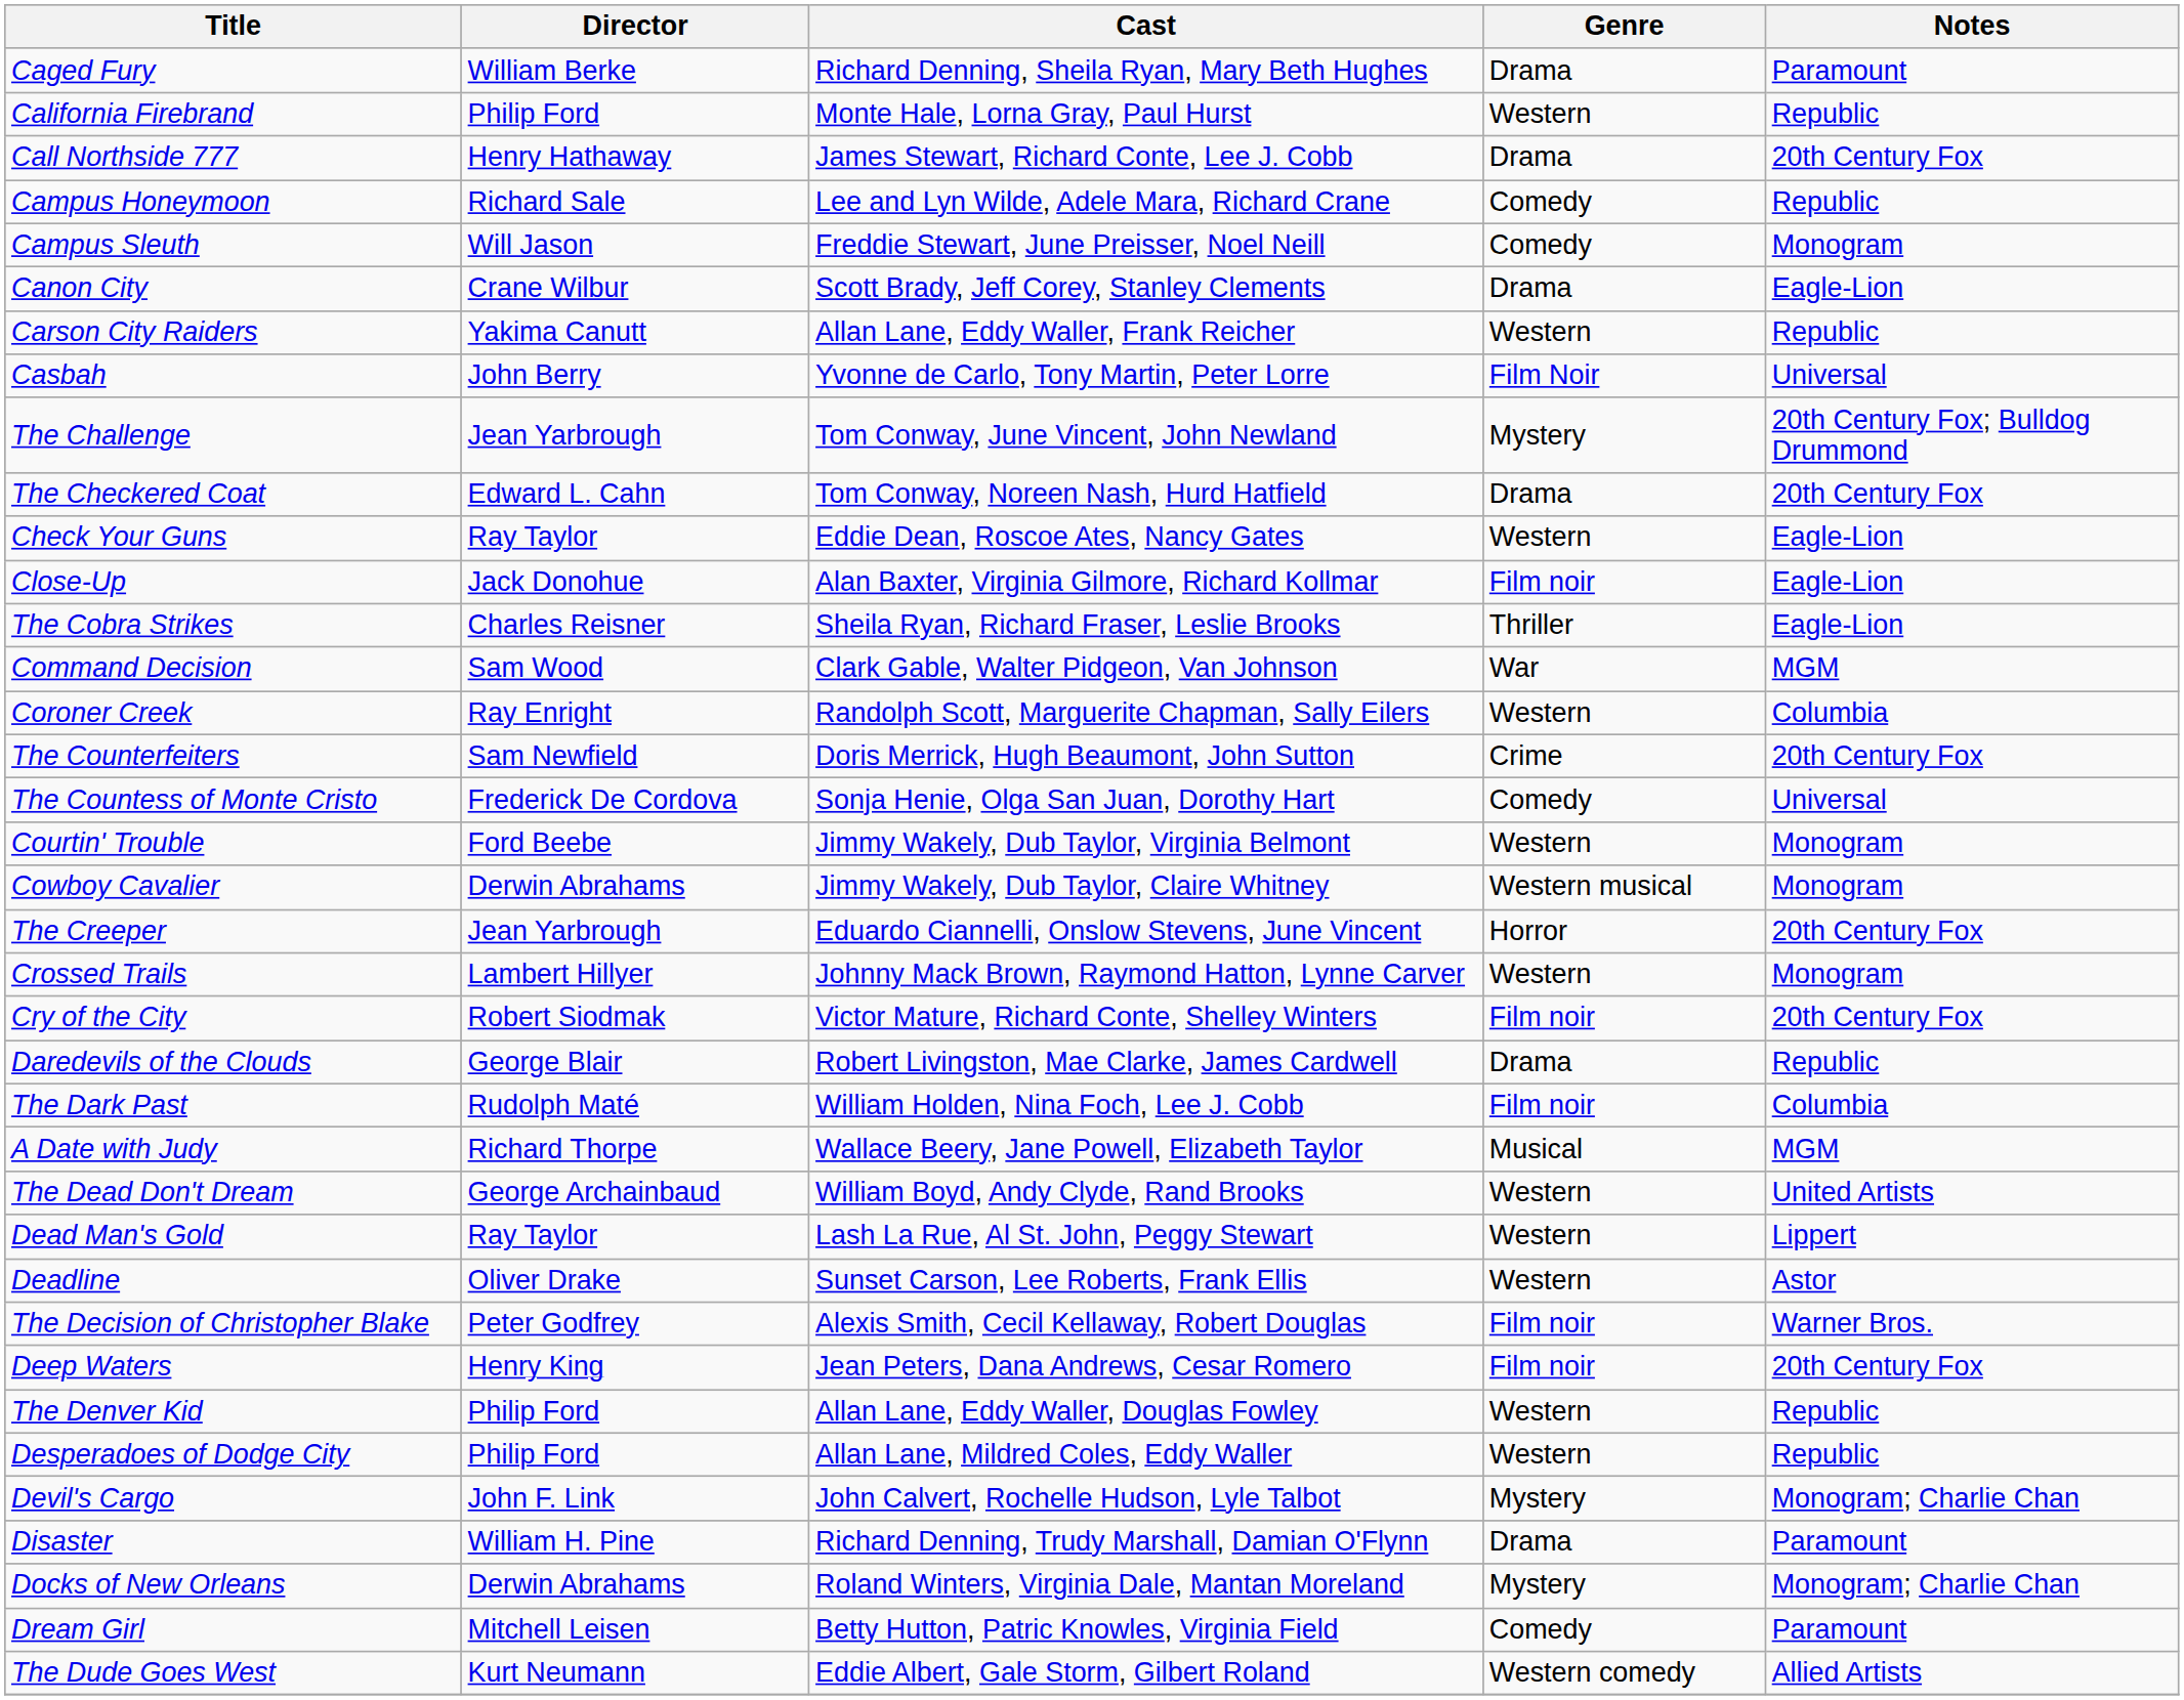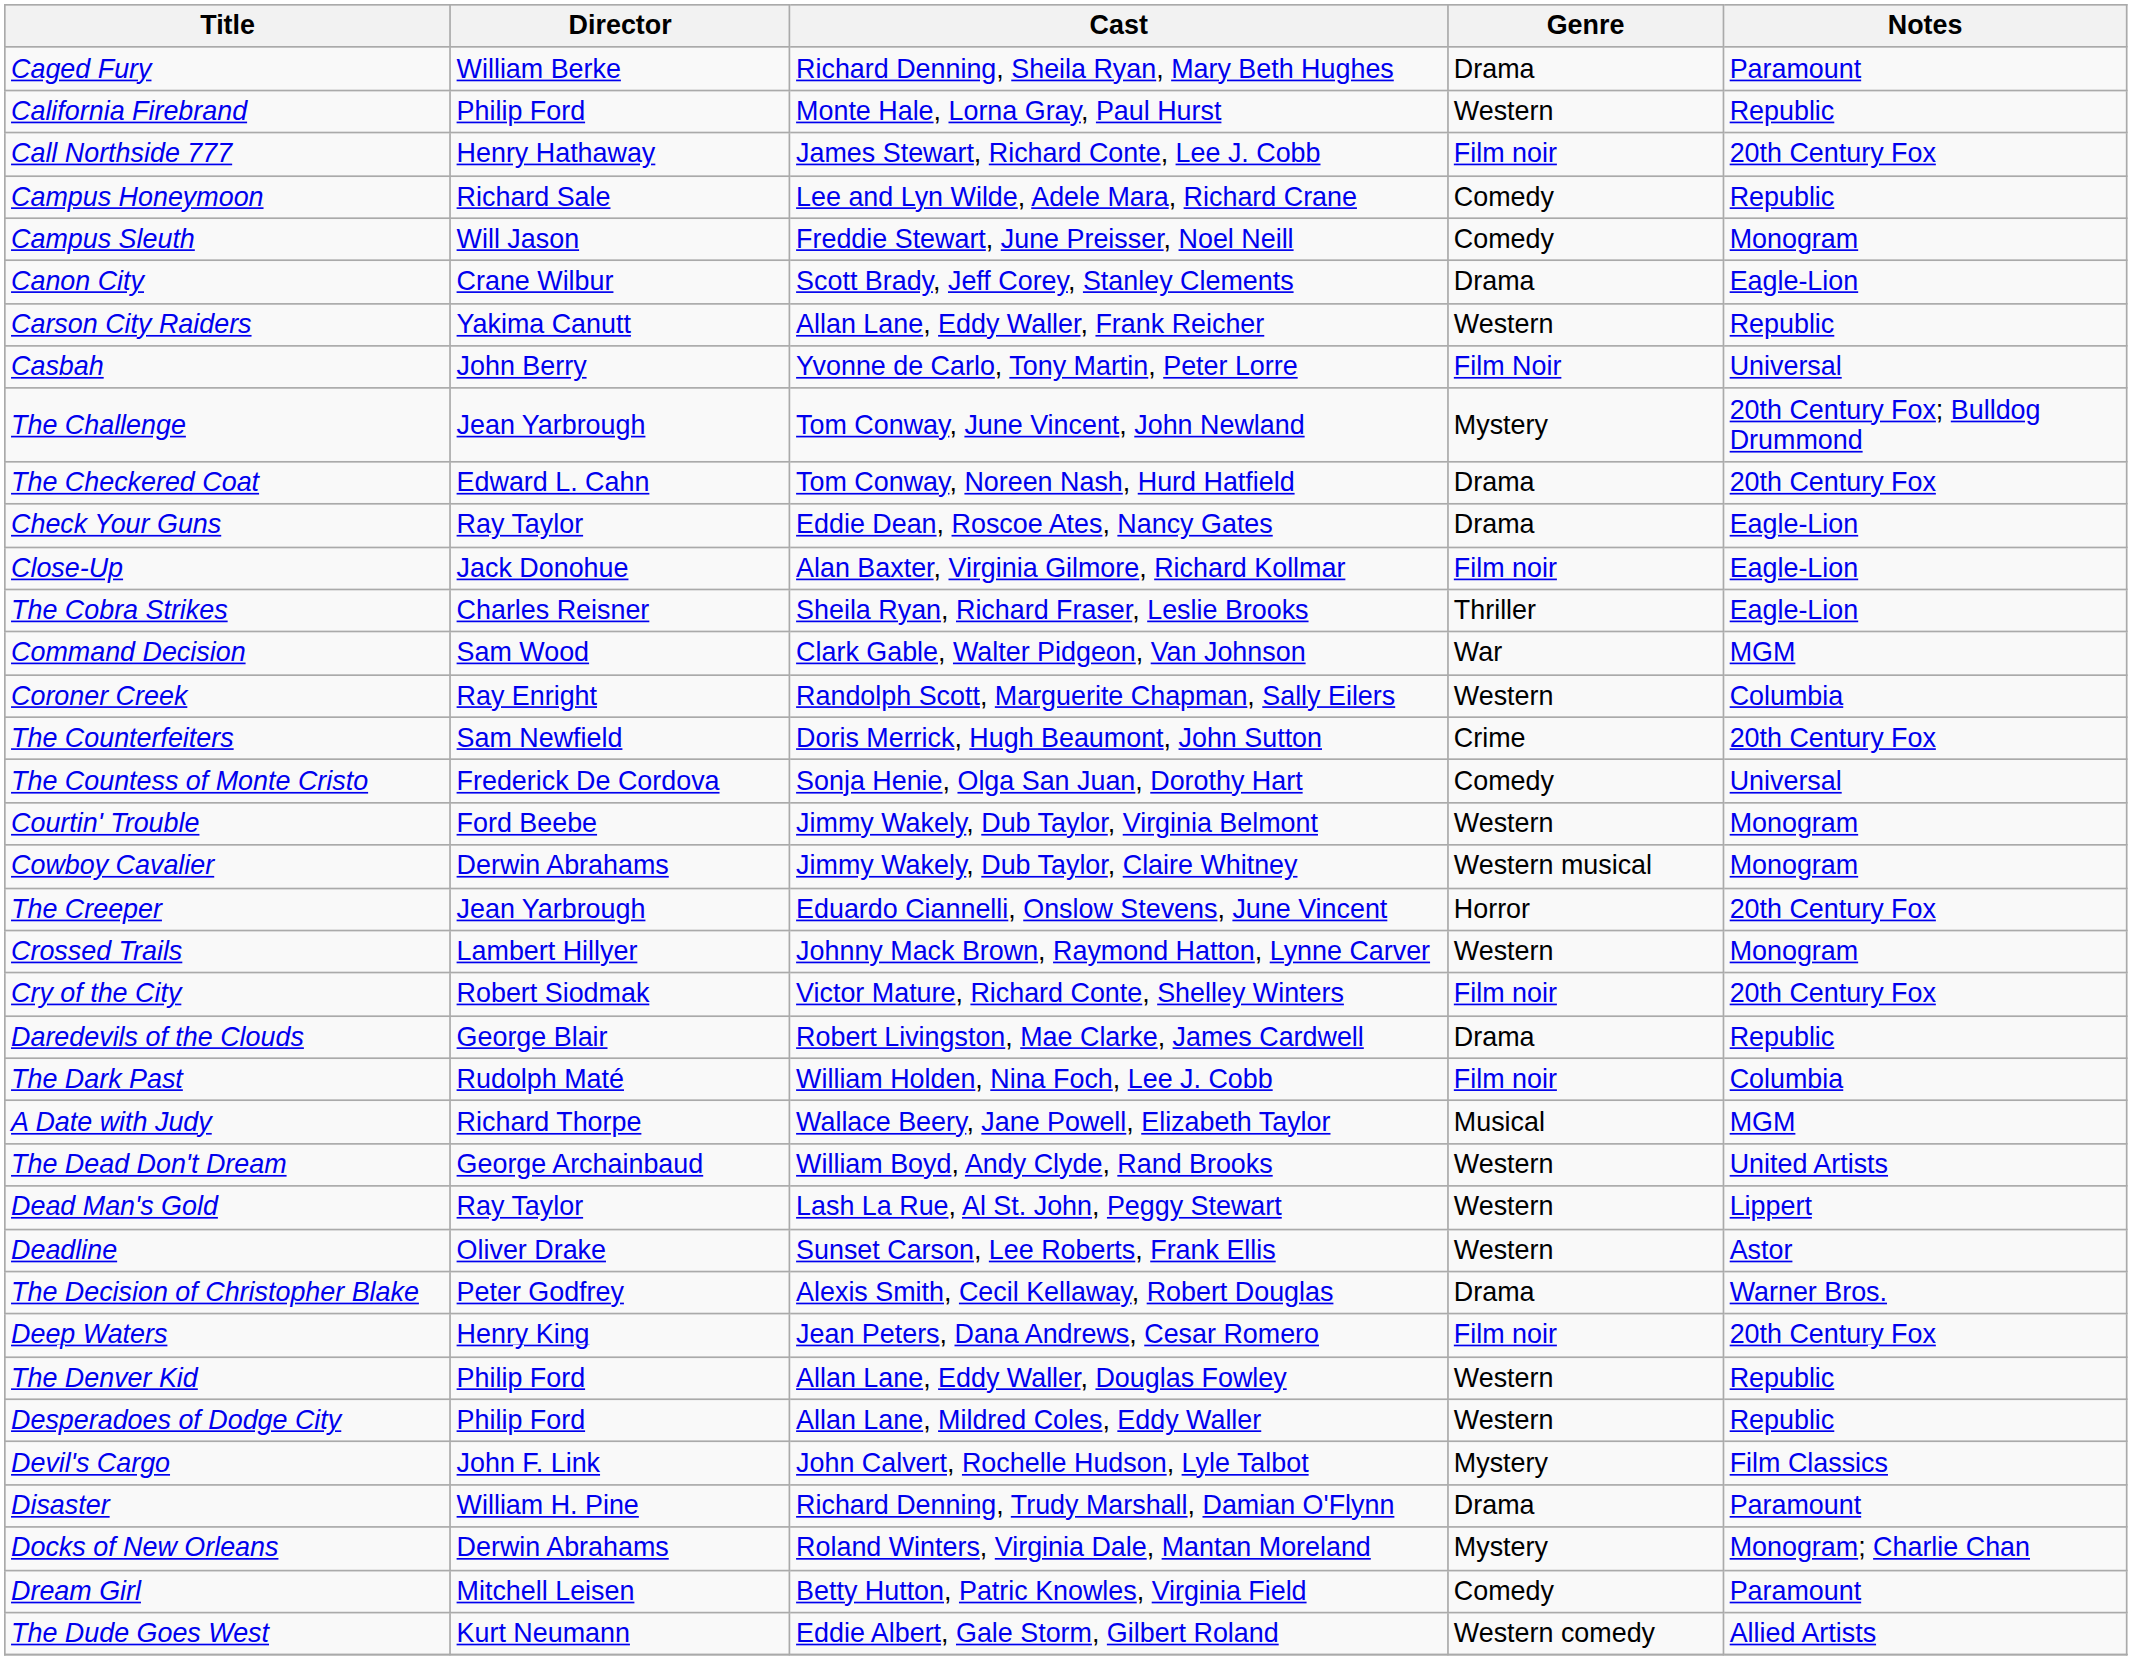Call Northside 777 | Genre: Drama -> Film noir
Check Your Guns | Genre: Western -> Drama
The Decision of Christopher Blake | Genre: Film noir -> Drama
Devil's Cargo | Notes: Monogram; Charlie Chan -> Film Classics
